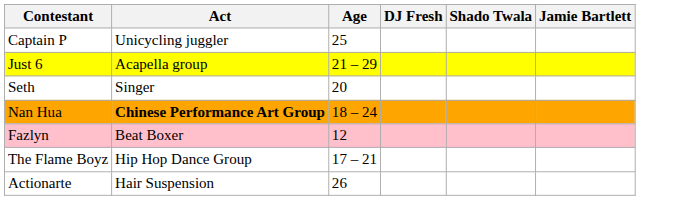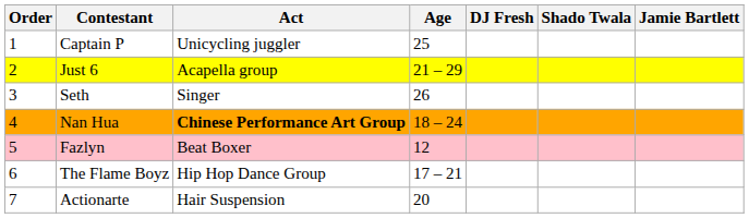+ column: Order | 1 | 2 | 3 | 4 | 5 | 6 | 7
Seth | Age: 20 -> 26
Actionarte | Age: 26 -> 20
